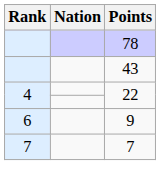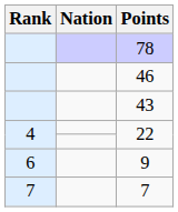+ row: 46
